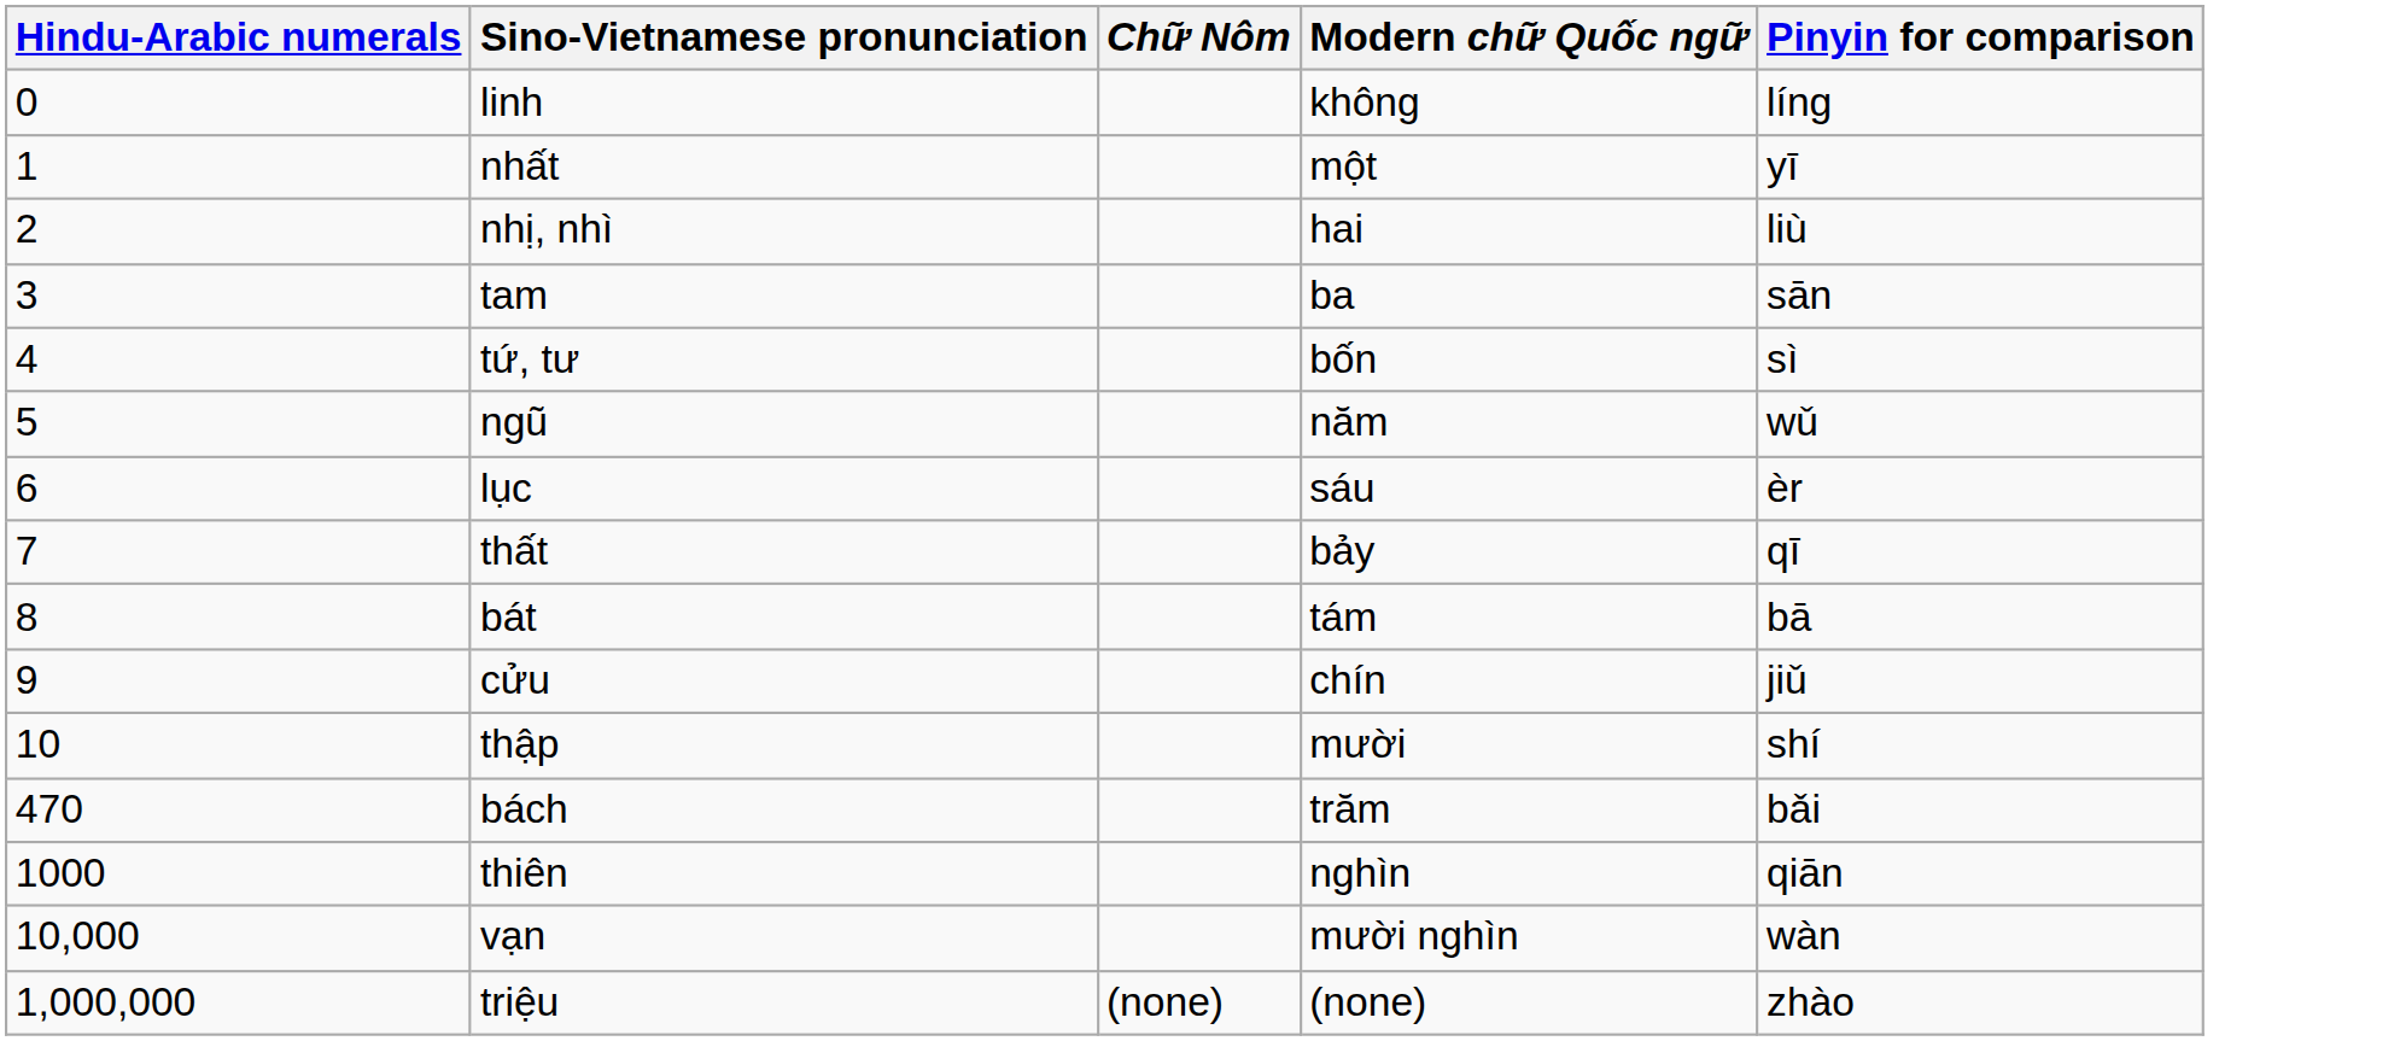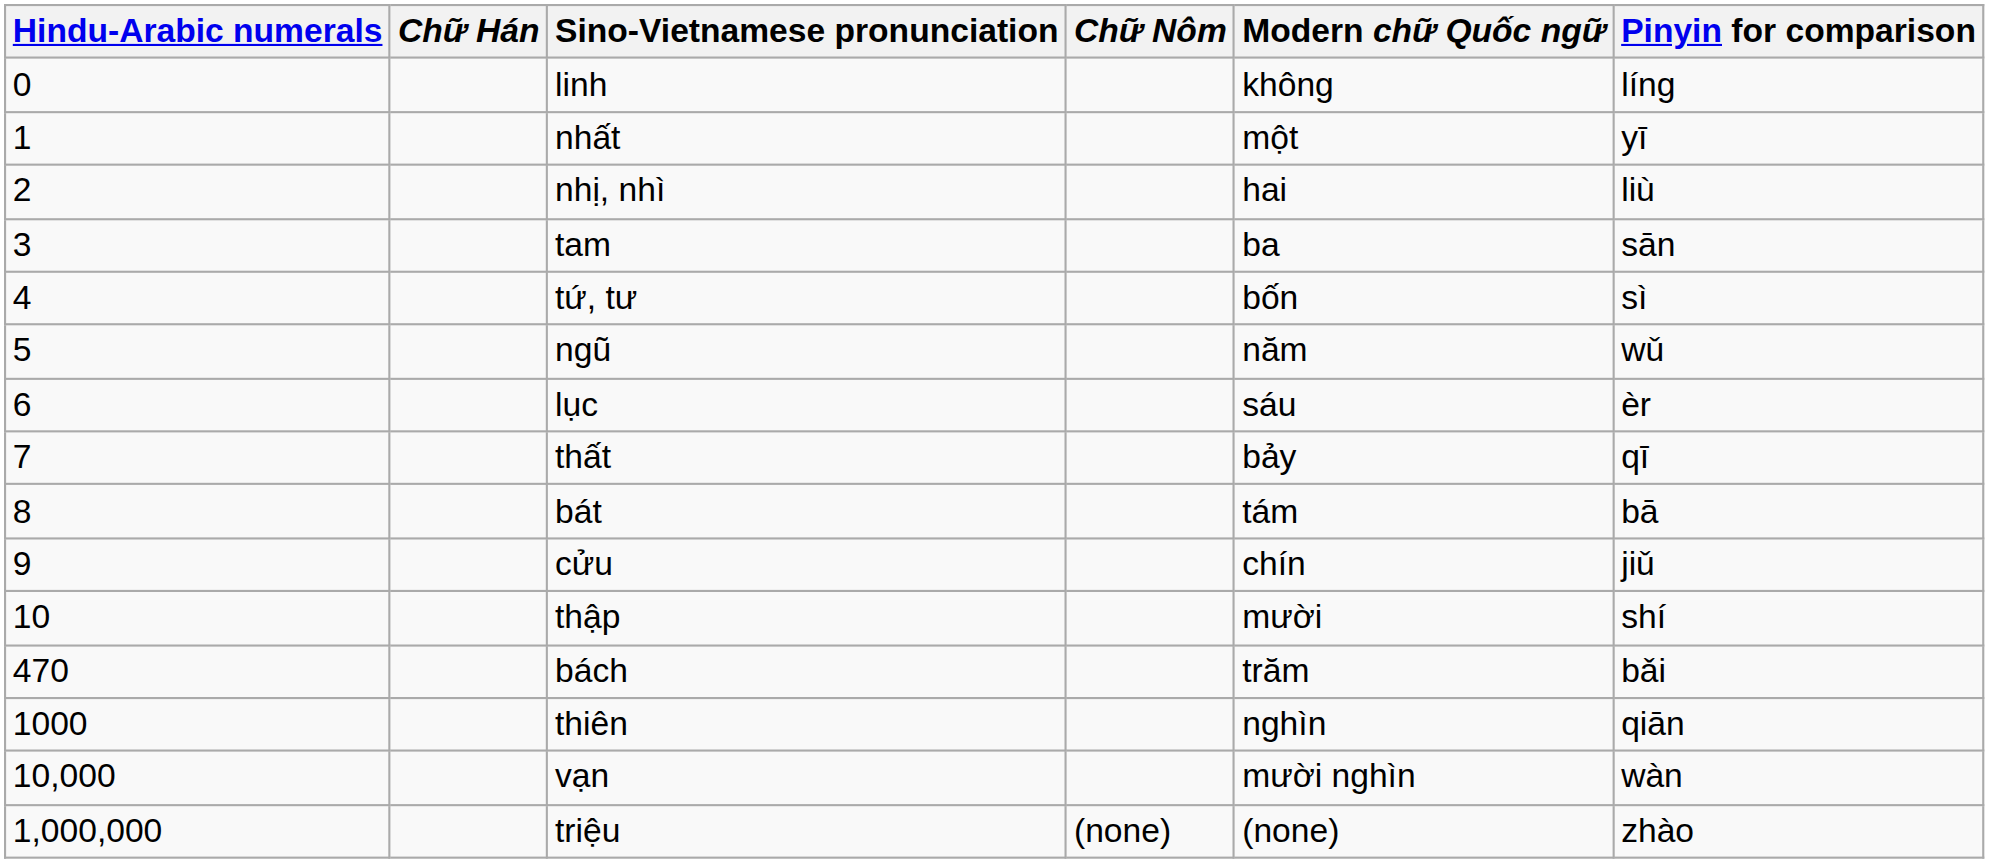+ column: Chữ Hán
